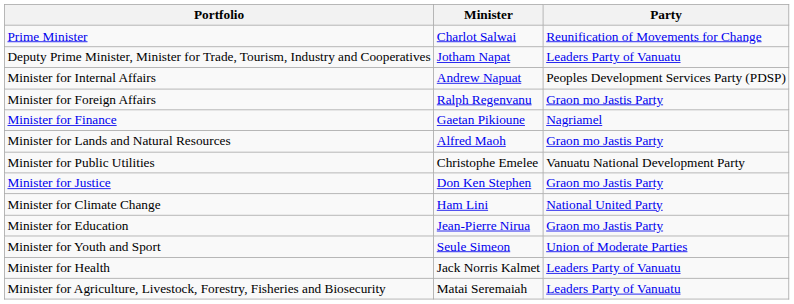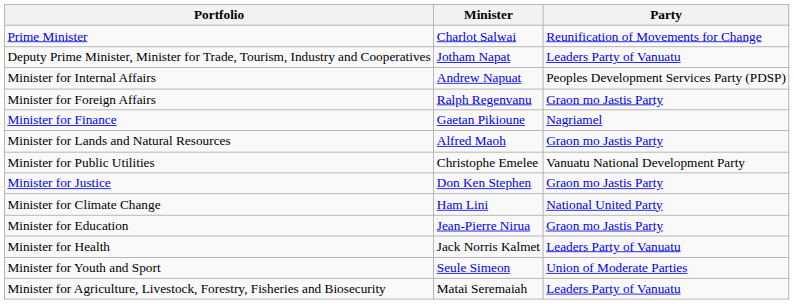rows swapped: Minister for Health <-> Minister for Youth and Sport
